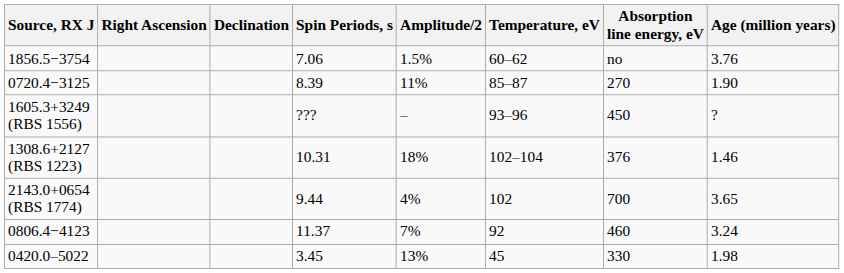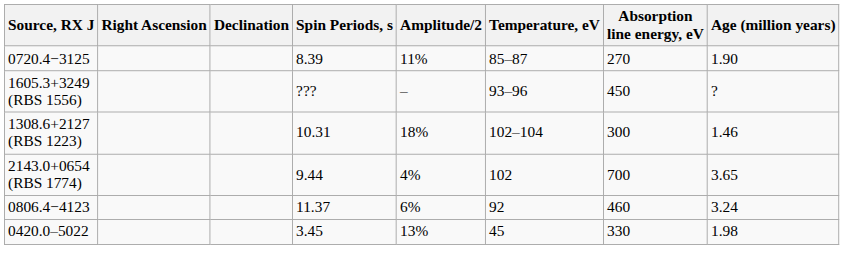- row: 1856.5−3754 | 7.06 | 1.5% | 60–62 | no | 3.76
1308.6+2127 (RBS 1223) | Absorption line energy, eV: 376 -> 300
0806.4−4123 | Amplitude/2: 7% -> 6%
